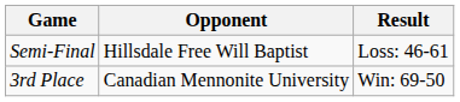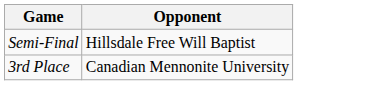- column: Result | Loss: 46-61 | Win: 69-50
